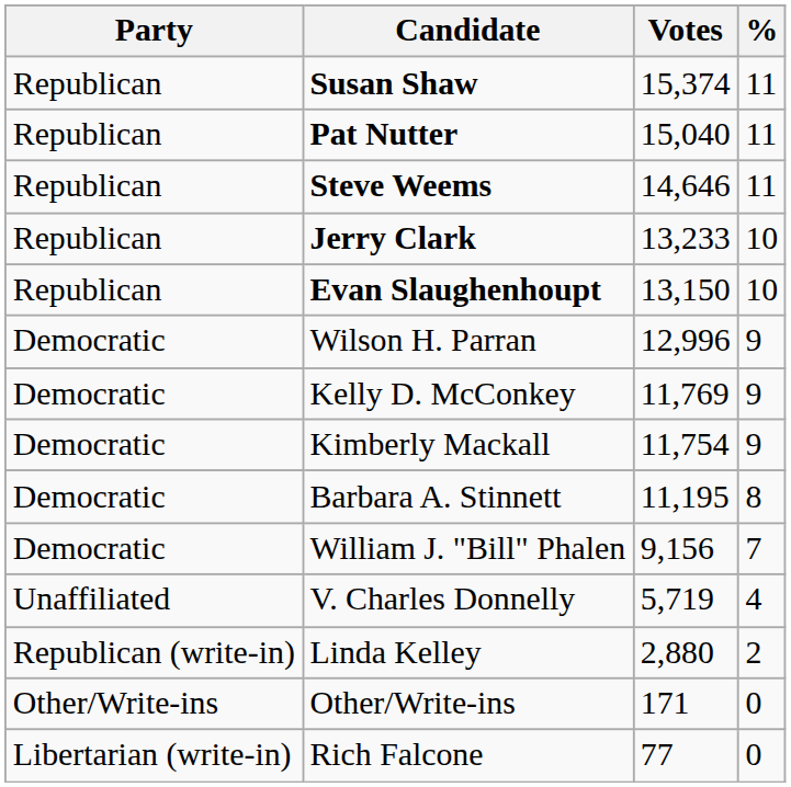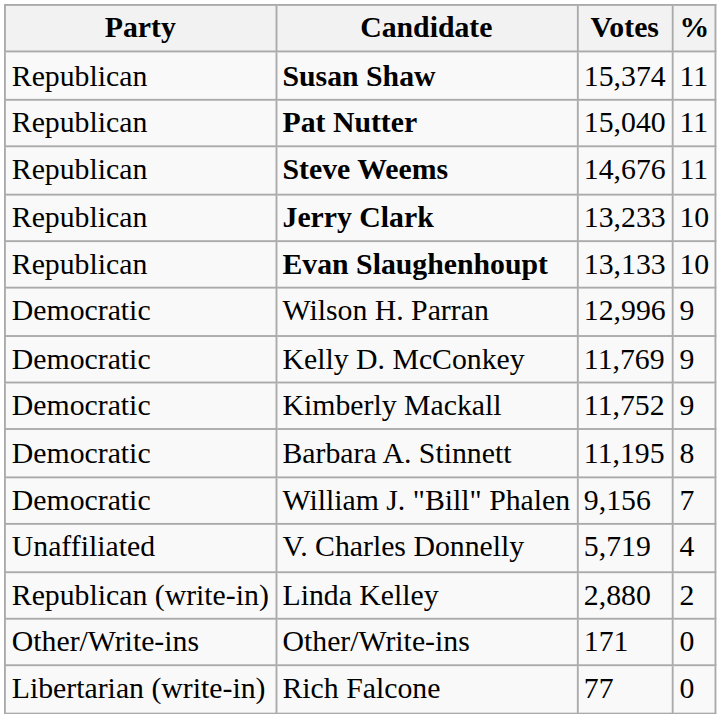Steve Weems | Votes: 14,646 -> 14,676
Evan Slaughenhoupt | Votes: 13,150 -> 13,133
Kimberly Mackall | Votes: 11,754 -> 11,752
